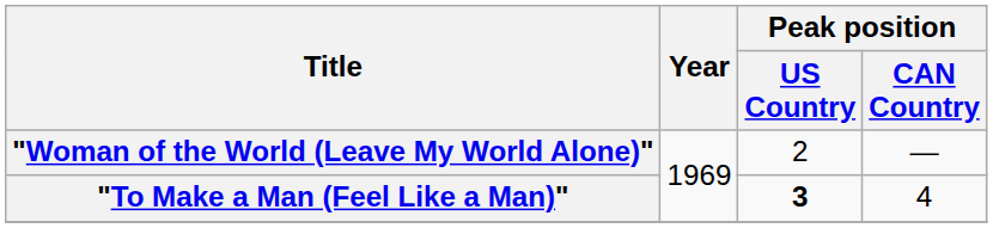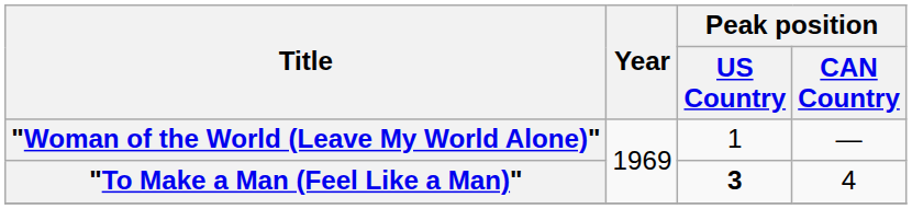"Woman of the World (Leave My World Alone)" | Peak position / US Country: 2 -> 1
